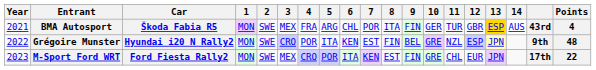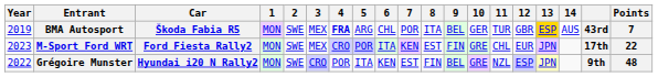BMA Autosport | Year: 2021 -> 2019
BMA Autosport | 4: normal -> bold
BMA Autosport | 9: FIN -> BEL
BMA Autosport | Points: 4 -> 7
rows swapped: Grégoire Munster <-> M-Sport Ford WRT
